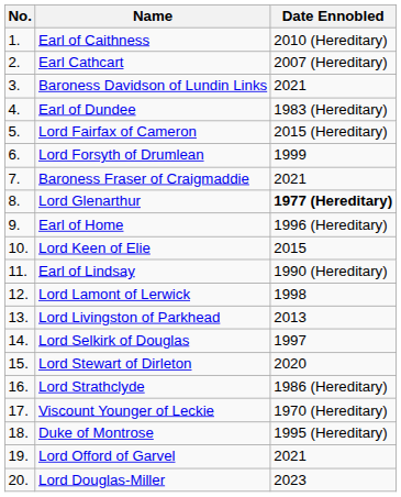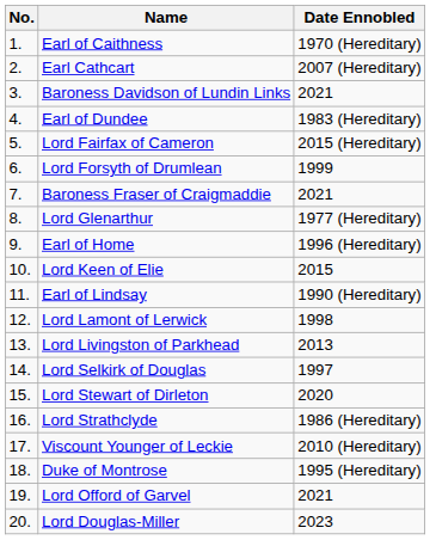Earl of Caithness | Date Ennobled: 2010 (Hereditary) -> 1970 (Hereditary)
Lord Glenarthur | Date Ennobled: bold -> normal
Viscount Younger of Leckie | Date Ennobled: 1970 (Hereditary) -> 2010 (Hereditary)
